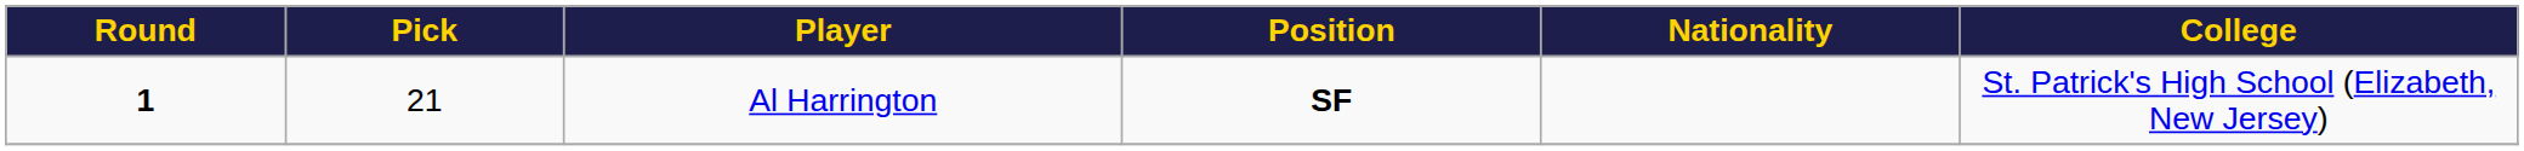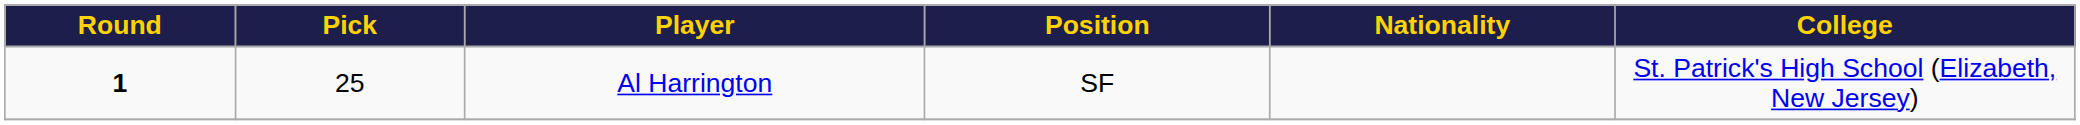Al Harrington | Pick: 21 -> 25
Al Harrington | Position: bold -> normal
